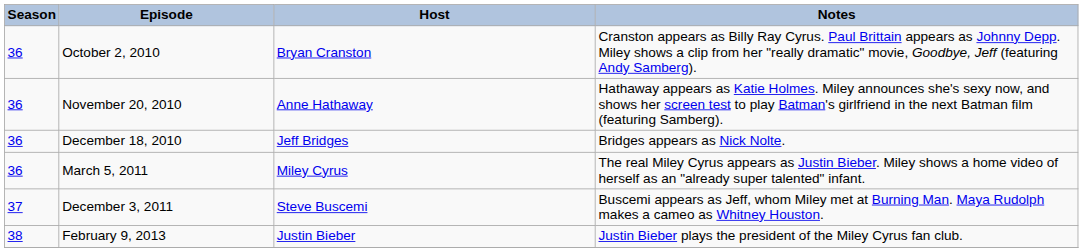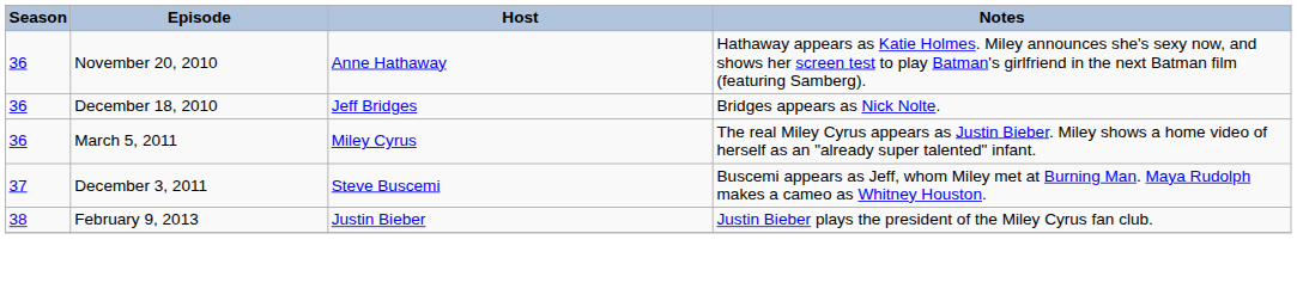- row: 36 | October 2, 2010 | Bryan Cranston | Cranston appears as Billy Ray Cyrus. Paul Brittain appears as Johnny Depp. Miley shows a clip from her "really dramatic" movie, Goodbye, Jeff (featuring Andy Samberg).
